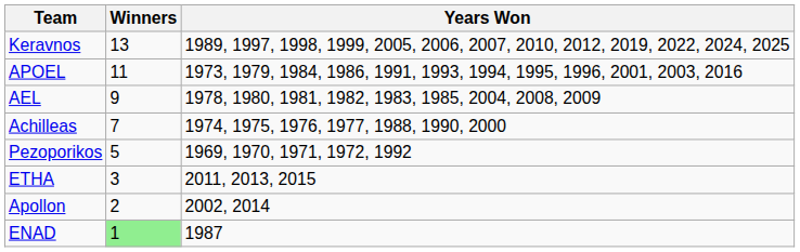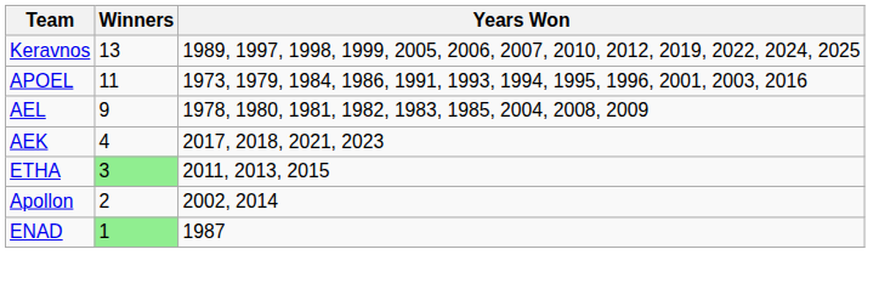- row: Achilleas | 7 | 1974, 1975, 1976, 1977, 1988, 1990, 2000
- row: Pezoporikos | 5 | 1969, 1970, 1971, 1972, 1992
+ row: AEK | 4 | 2017, 2018, 2021, 2023
ETHA | Winners: no background -> lightgreen background
